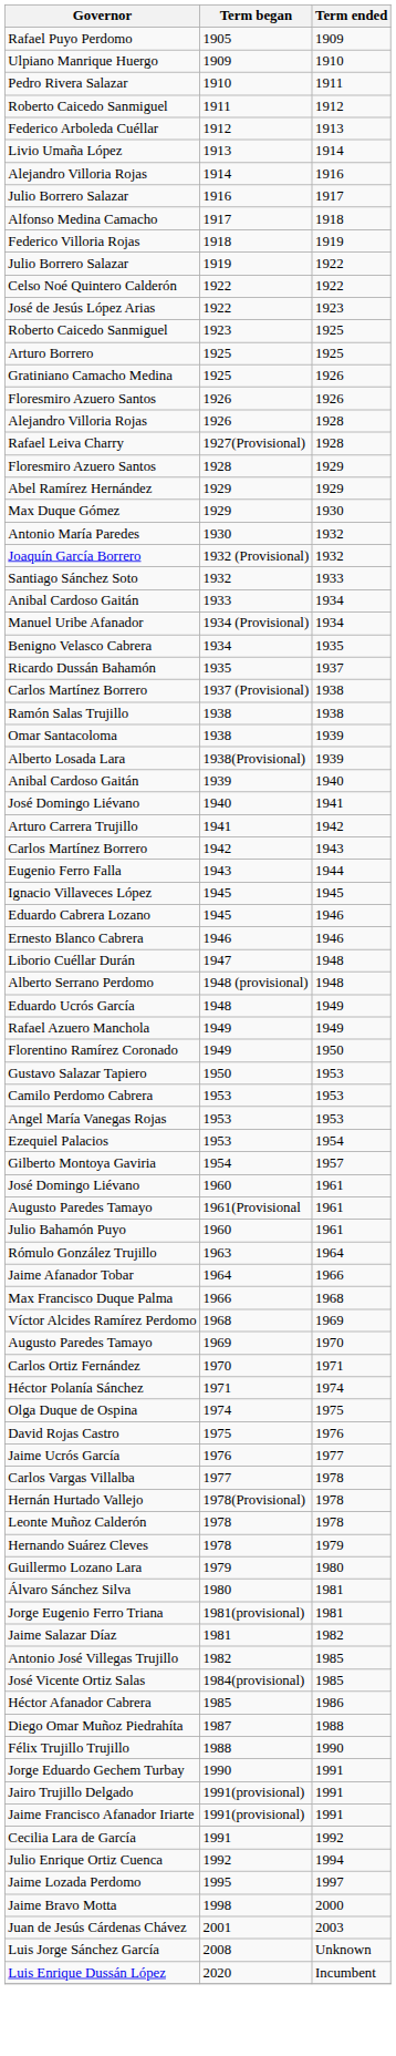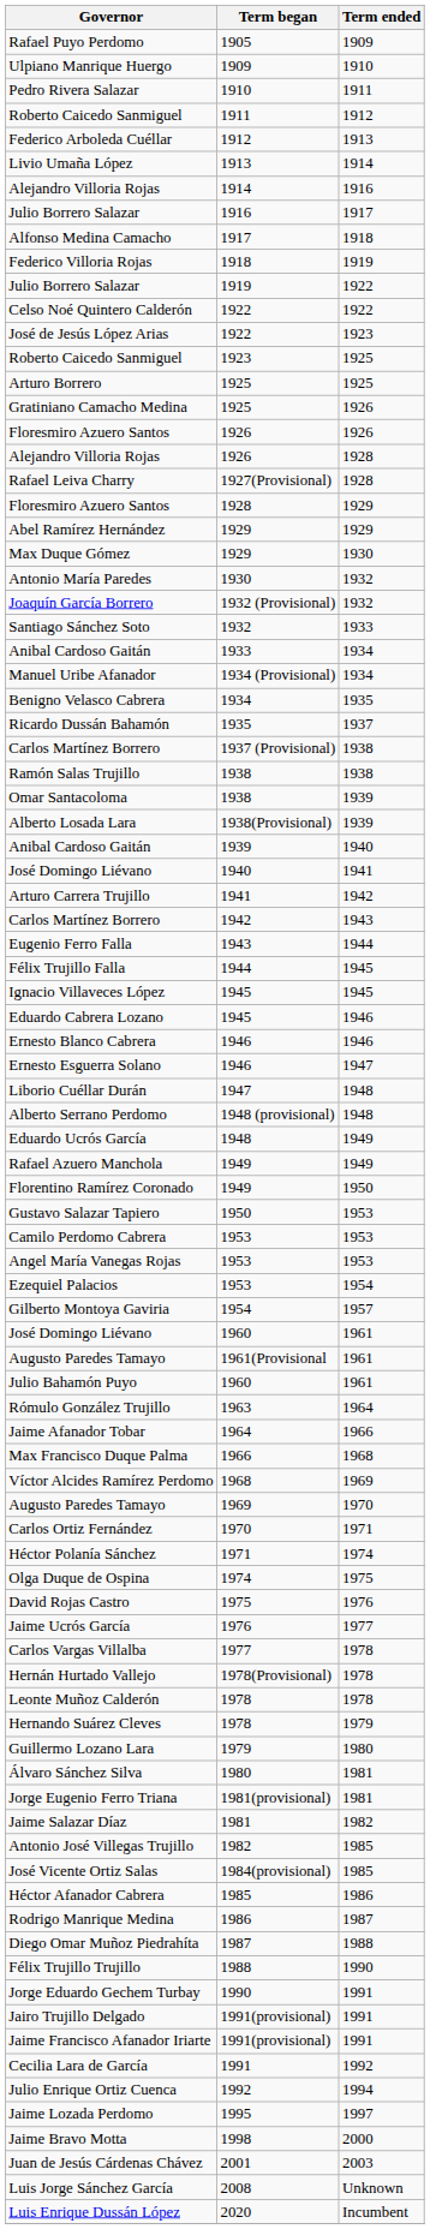+ row: Félix Trujillo Falla | 1944 | 1945
+ row: Ernesto Esguerra Solano | 1946 | 1947
+ row: Rodrigo Manrique Medina | 1986 | 1987
